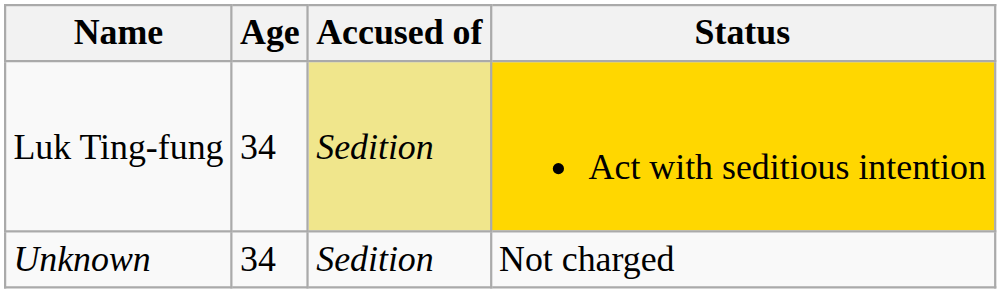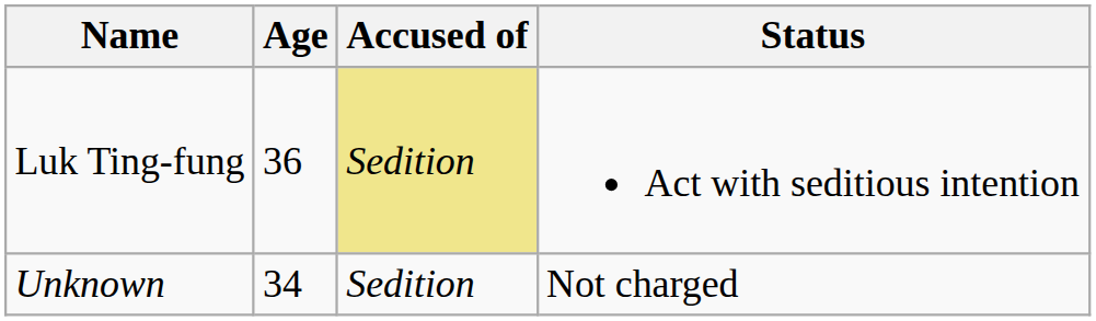Luk Ting-fung | Age: 34 -> 36
Luk Ting-fung | Status: gold background -> no background
